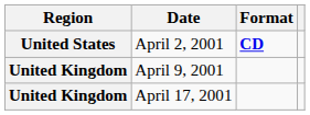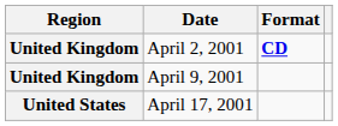April 2, 2001 | Region: United States -> United Kingdom
April 17, 2001 | Region: United Kingdom -> United States
